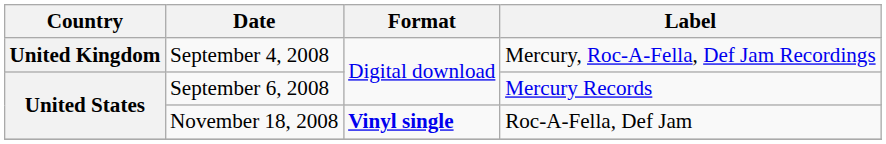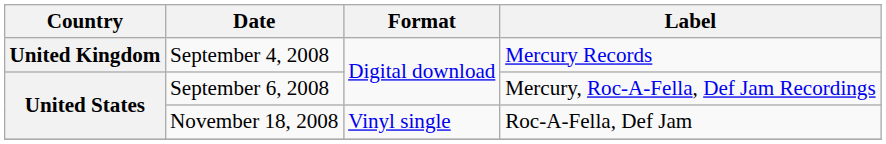September 4, 2008 | Label: Mercury, Roc-A-Fella, Def Jam Recordings -> Mercury Records
September 6, 2008 | Label: Mercury Records -> Mercury, Roc-A-Fella, Def Jam Recordings
November 18, 2008 | Format: bold -> normal
